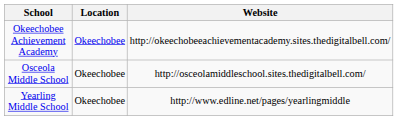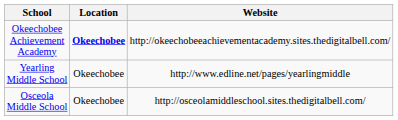Okeechobee Achievement Academy | Location: normal -> bold
rows swapped: Osceola Middle School <-> Yearling Middle School
